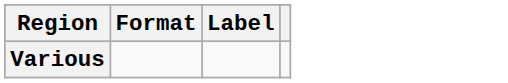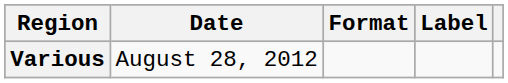+ column: Date | August 28, 2012
